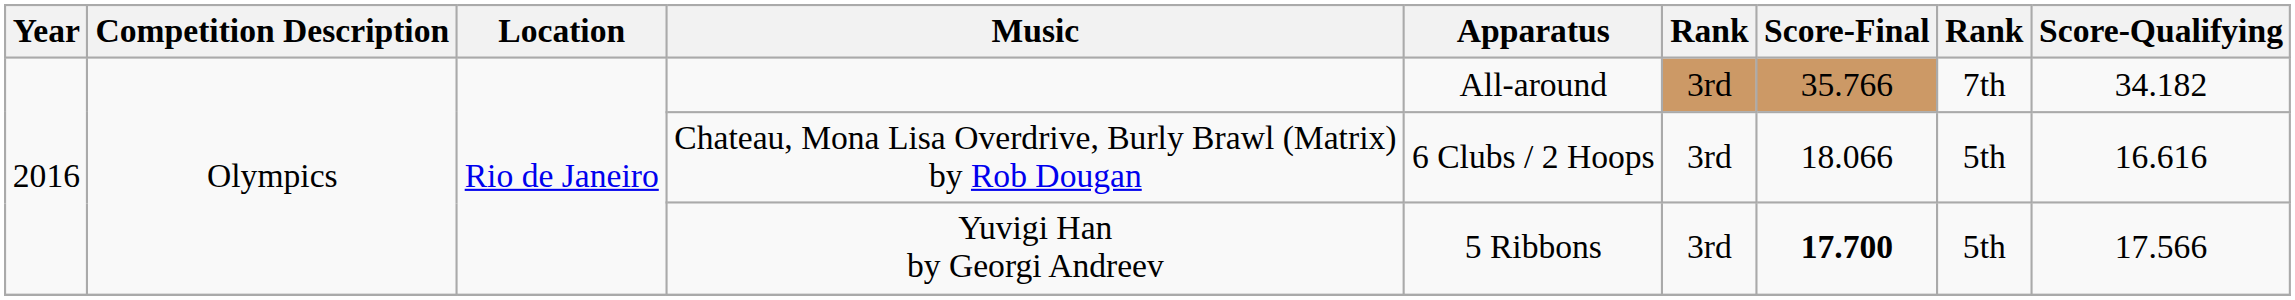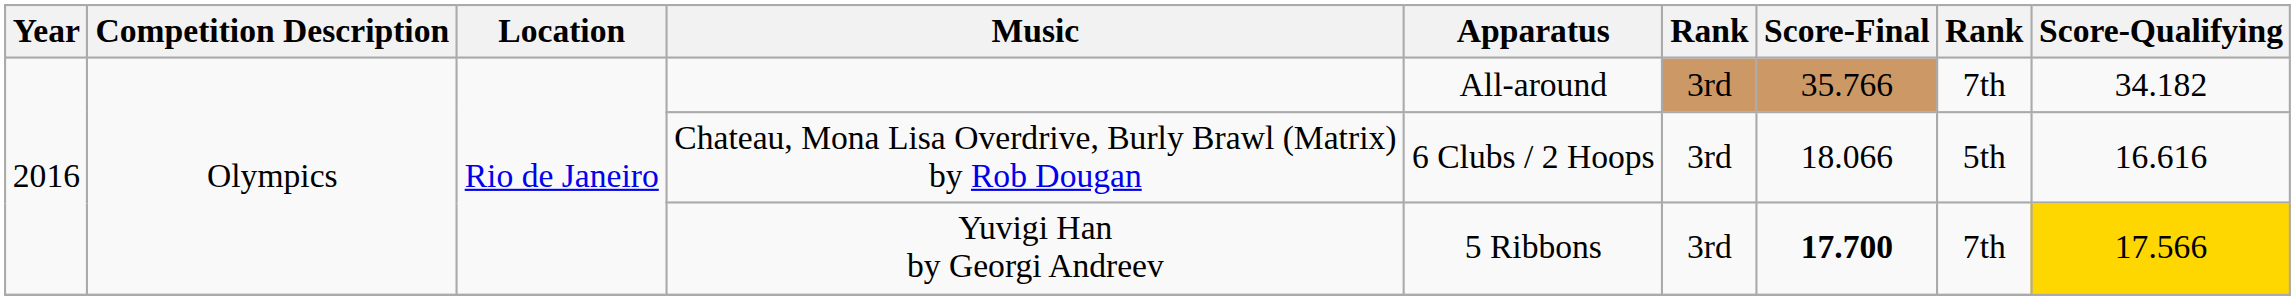Yuvigi Han by Georgi Andreev | column 8: 5th -> 7th
Yuvigi Han by Georgi Andreev | Score-Qualifying: no background -> gold background
